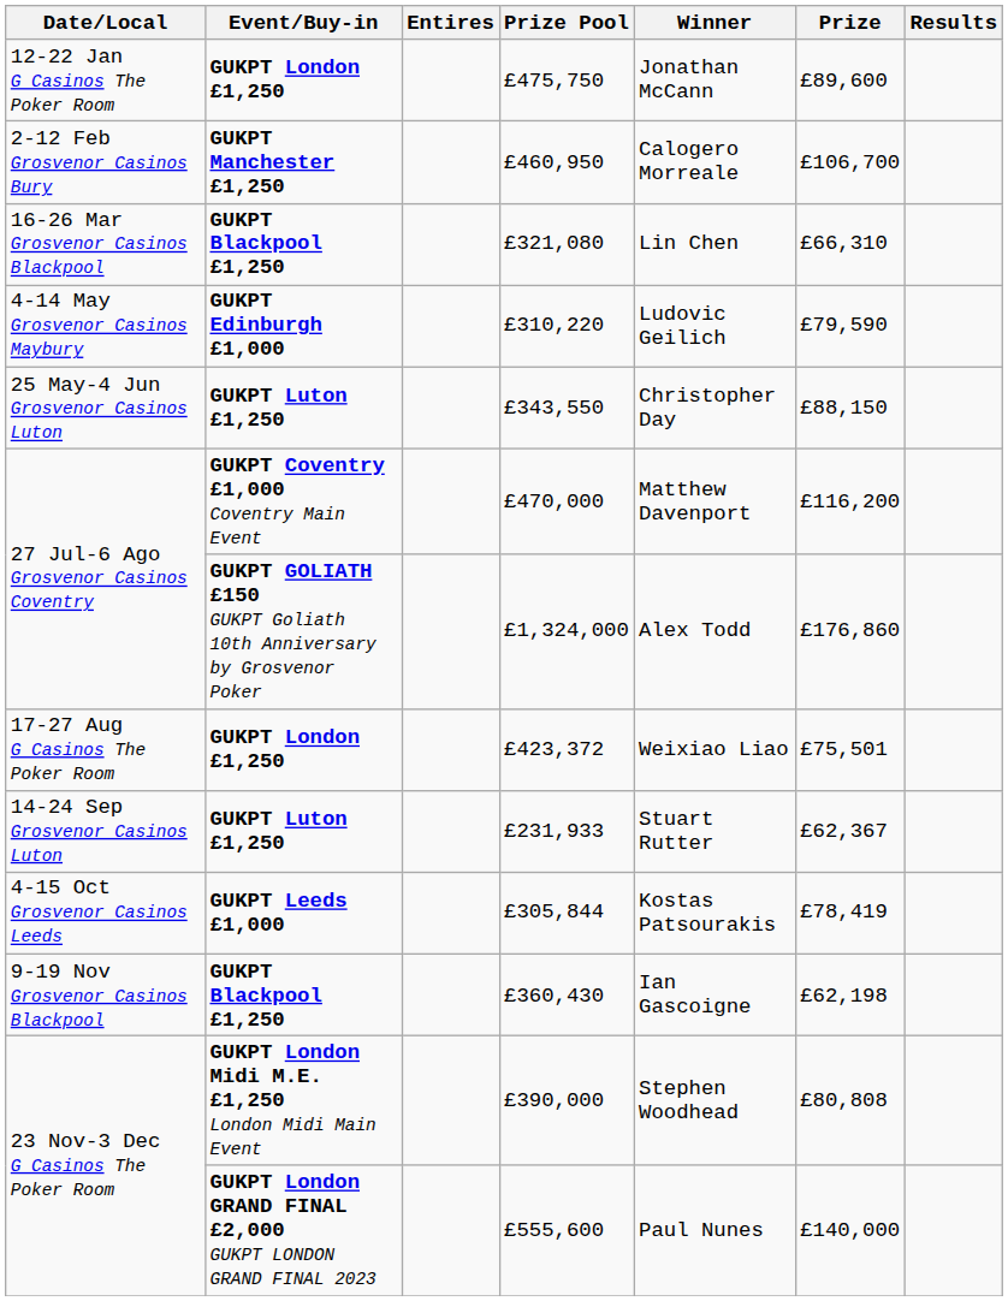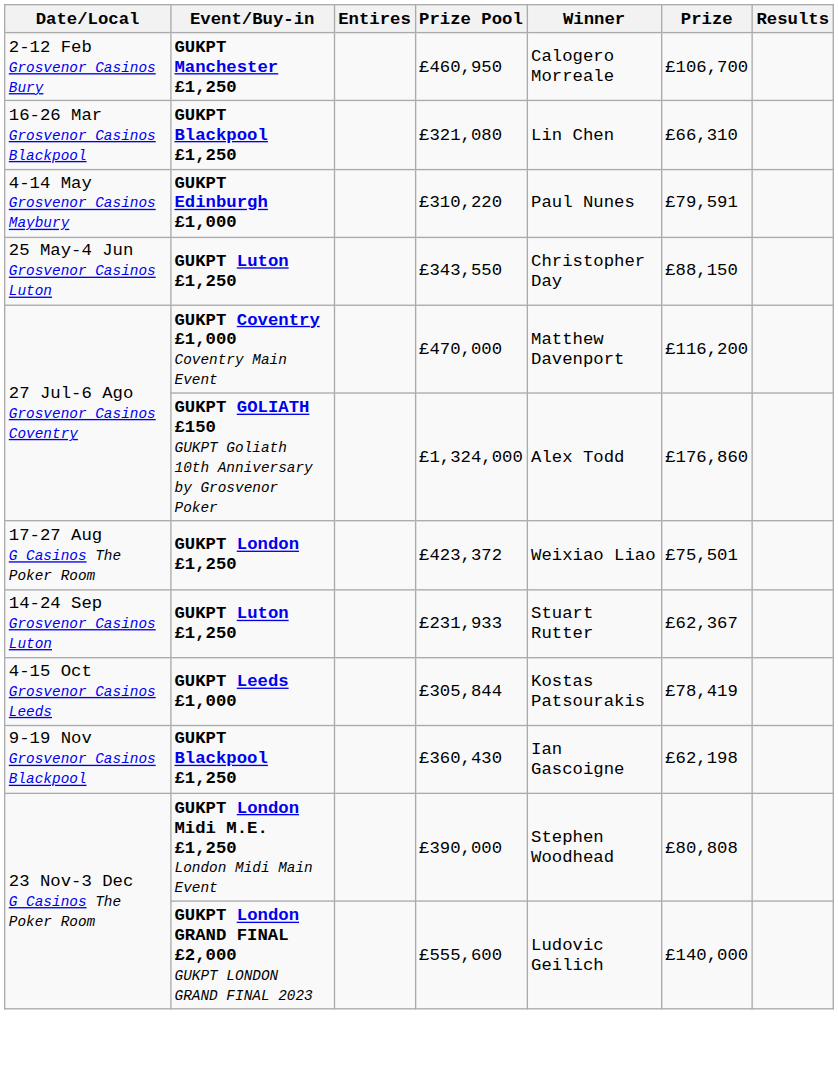- row: 12-22 Jan G Casinos The Poker Room | GUKPT London £1,250 | £475,750 | Jonathan McCann | £89,600
£310,220 | Winner: Ludovic Geilich -> Paul Nunes
£310,220 | Prize: £79,590 -> £79,591
£555,600 | Winner: Paul Nunes -> Ludovic Geilich
